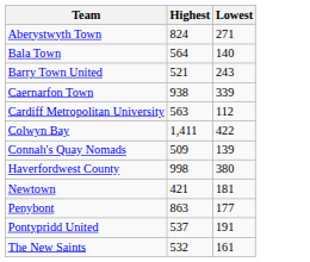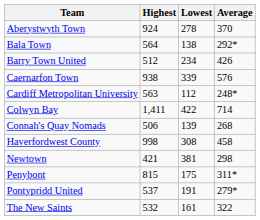+ column: Average | 370 | 292* | 426 | 576 | 248* | 714 | 268 | 458 | 298 | 311* | 279* | 322
Aberystwyth Town | Highest: 824 -> 924
Aberystwyth Town | Lowest: 271 -> 278
Bala Town | Lowest: 140 -> 138
Barry Town United | Highest: 521 -> 512
Barry Town United | Lowest: 243 -> 234
Connah's Quay Nomads | Highest: 509 -> 506
Haverfordwest County | Lowest: 380 -> 308
Newtown | Lowest: 181 -> 381
Penybont | Highest: 863 -> 815
Penybont | Lowest: 177 -> 175
